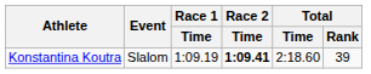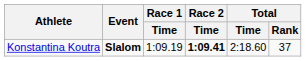Konstantina Koutra | Event: normal -> bold
Konstantina Koutra | Total / Rank: 39 -> 37
